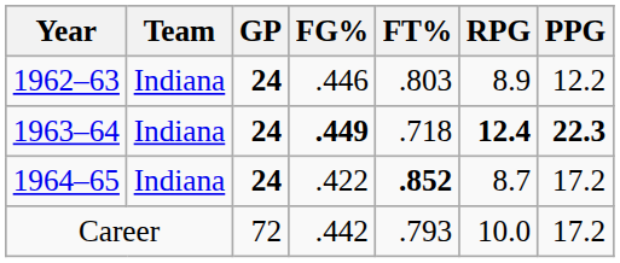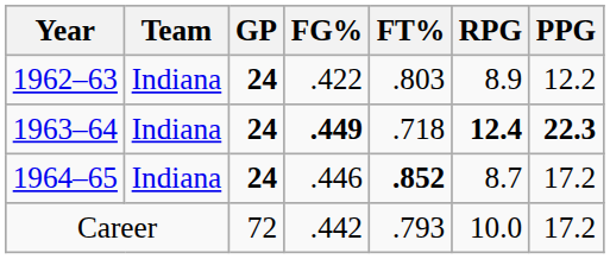1962–63 | FG%: .446 -> .422
1964–65 | FG%: .422 -> .446
